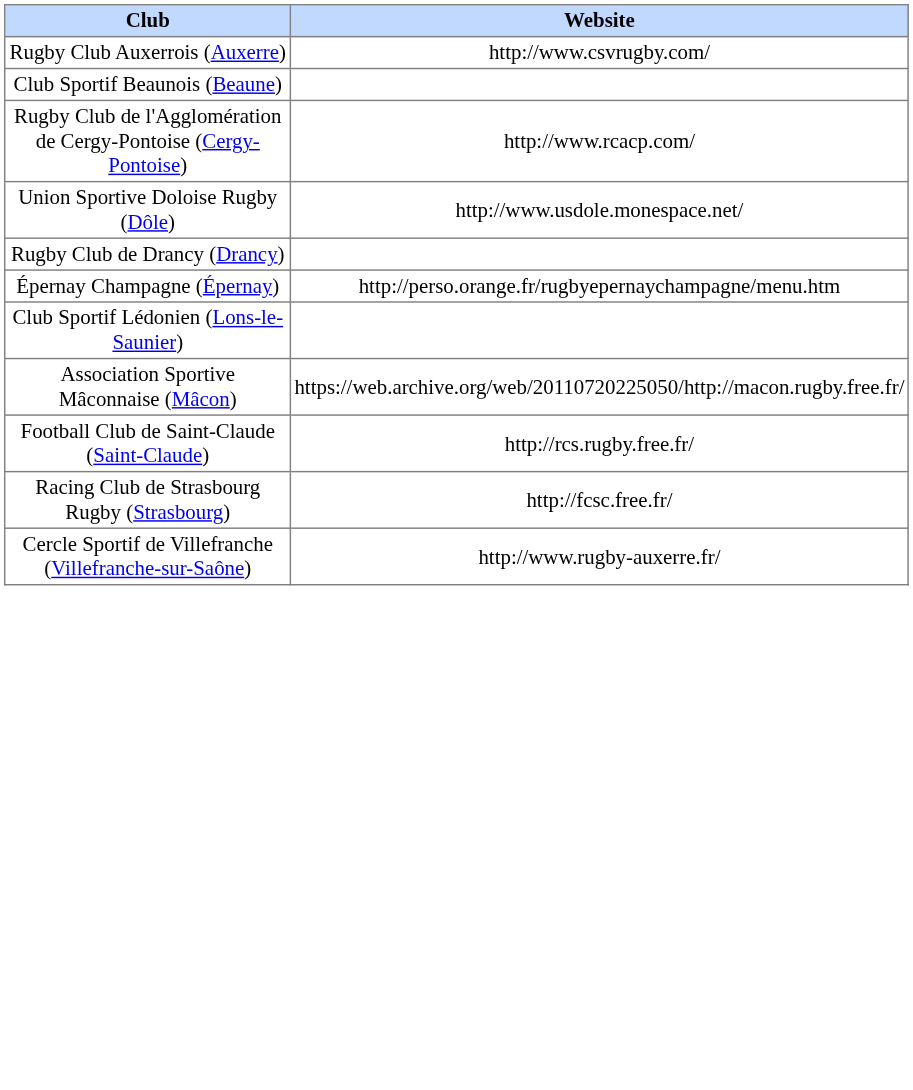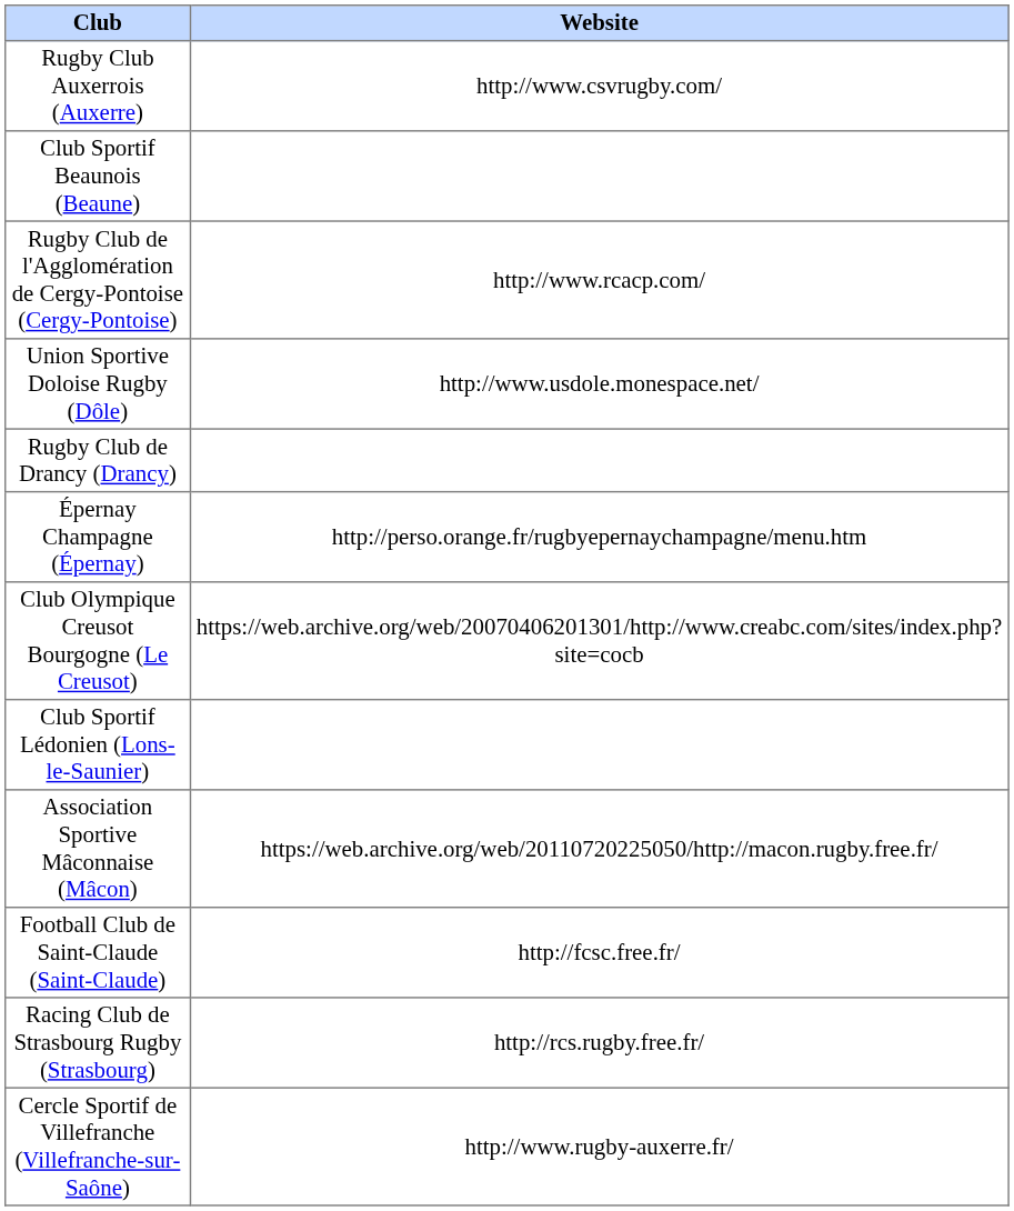+ row: Club Olympique Creusot Bourgogne (Le Creusot) | https://web.archive.org/web/20070406201301/http://www.creabc.com/sites/index.php?site=cocb
Football Club de Saint-Claude (Saint-Claude) | Website: http://rcs.rugby.free.fr/ -> http://fcsc.free.fr/
Racing Club de Strasbourg Rugby (Strasbourg) | Website: http://fcsc.free.fr/ -> http://rcs.rugby.free.fr/
